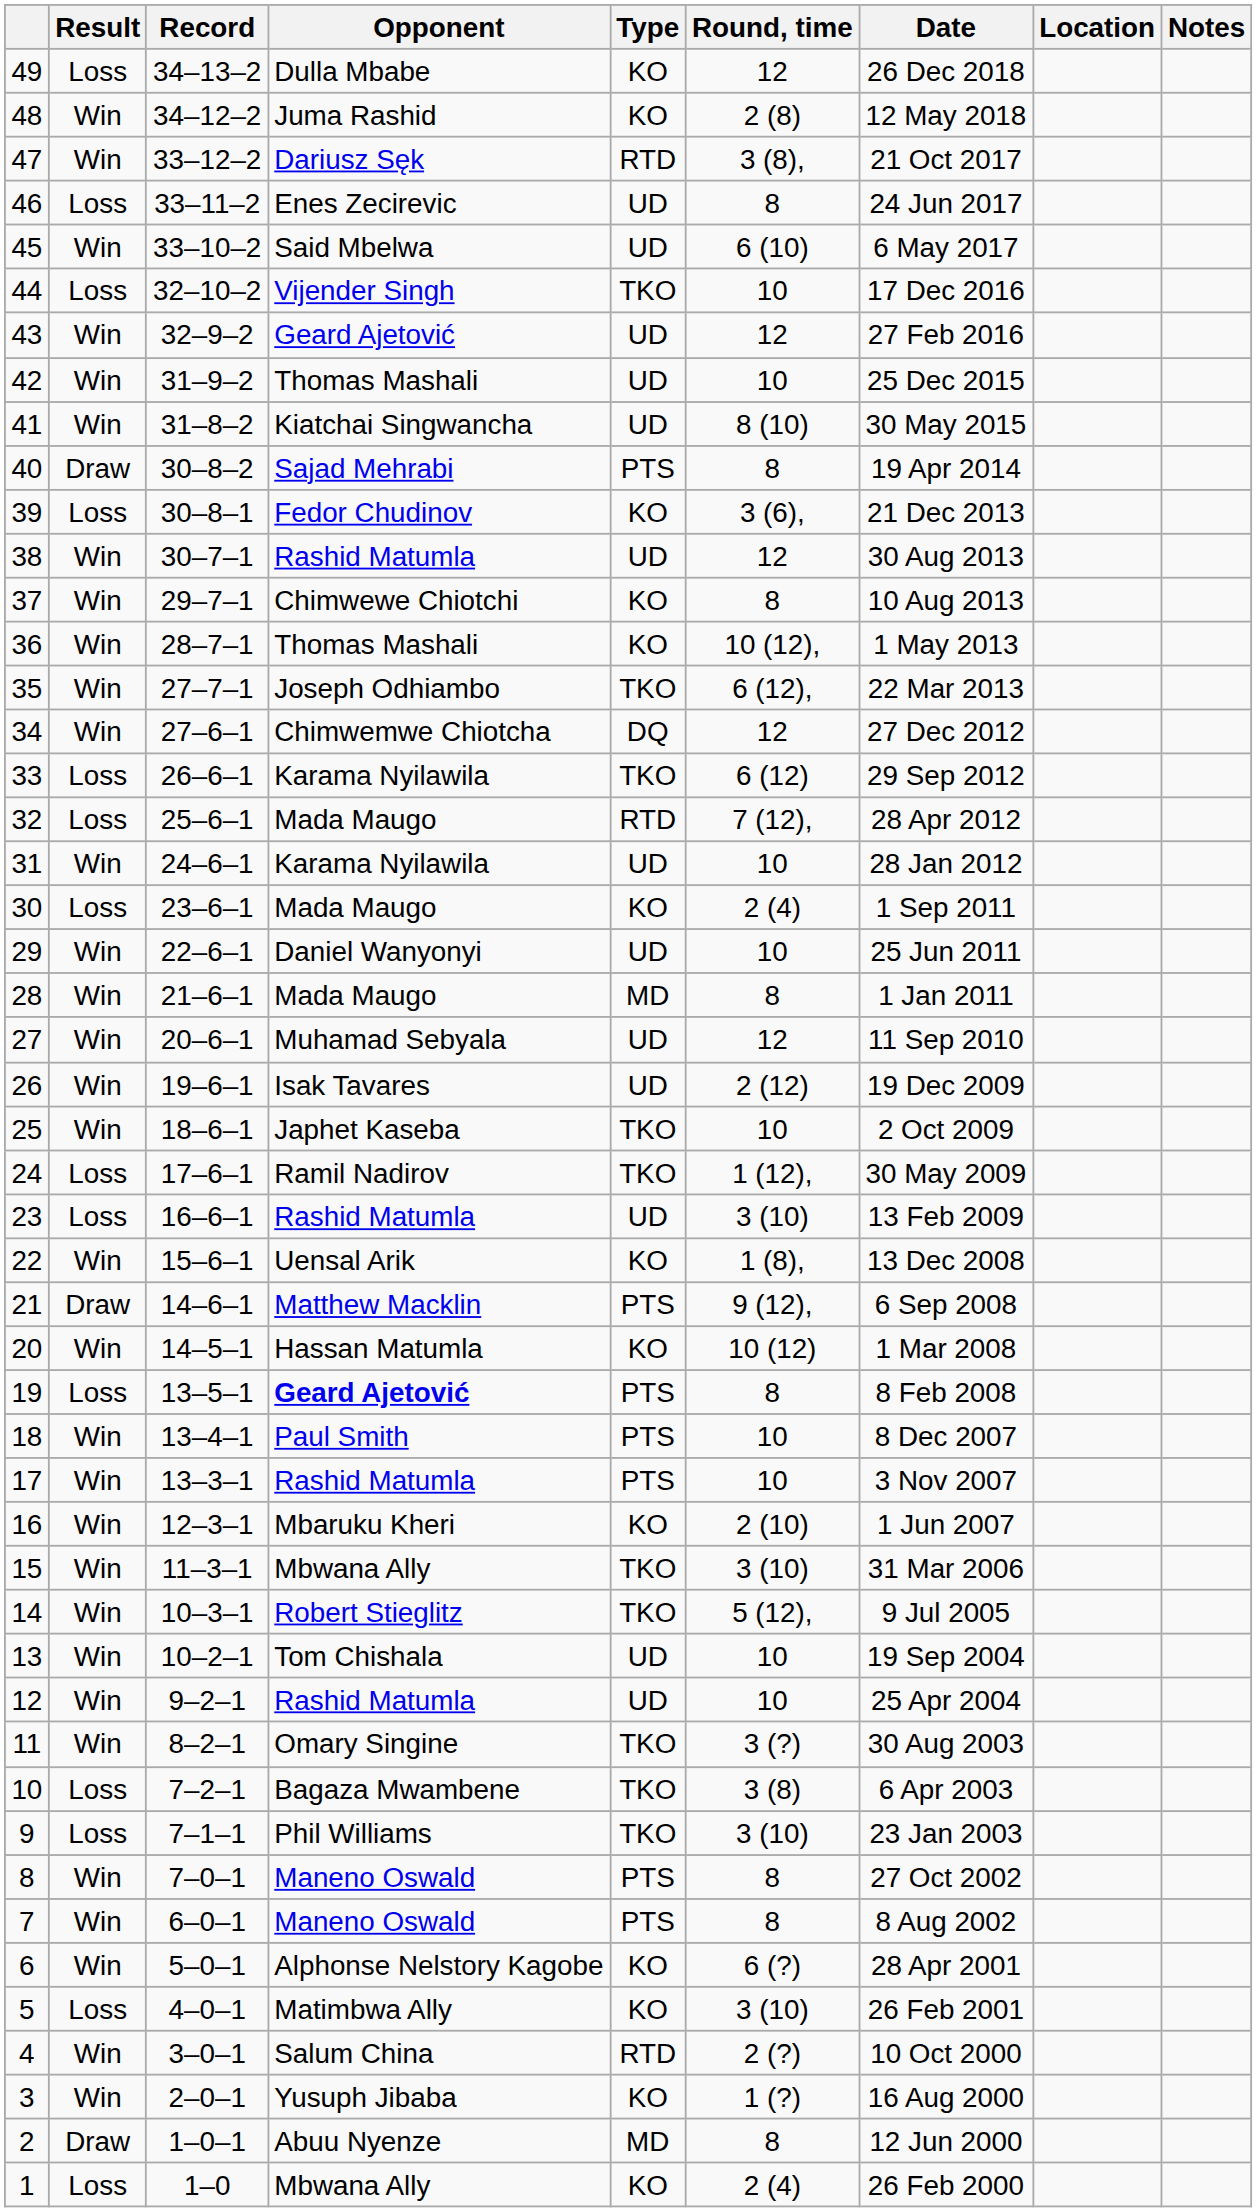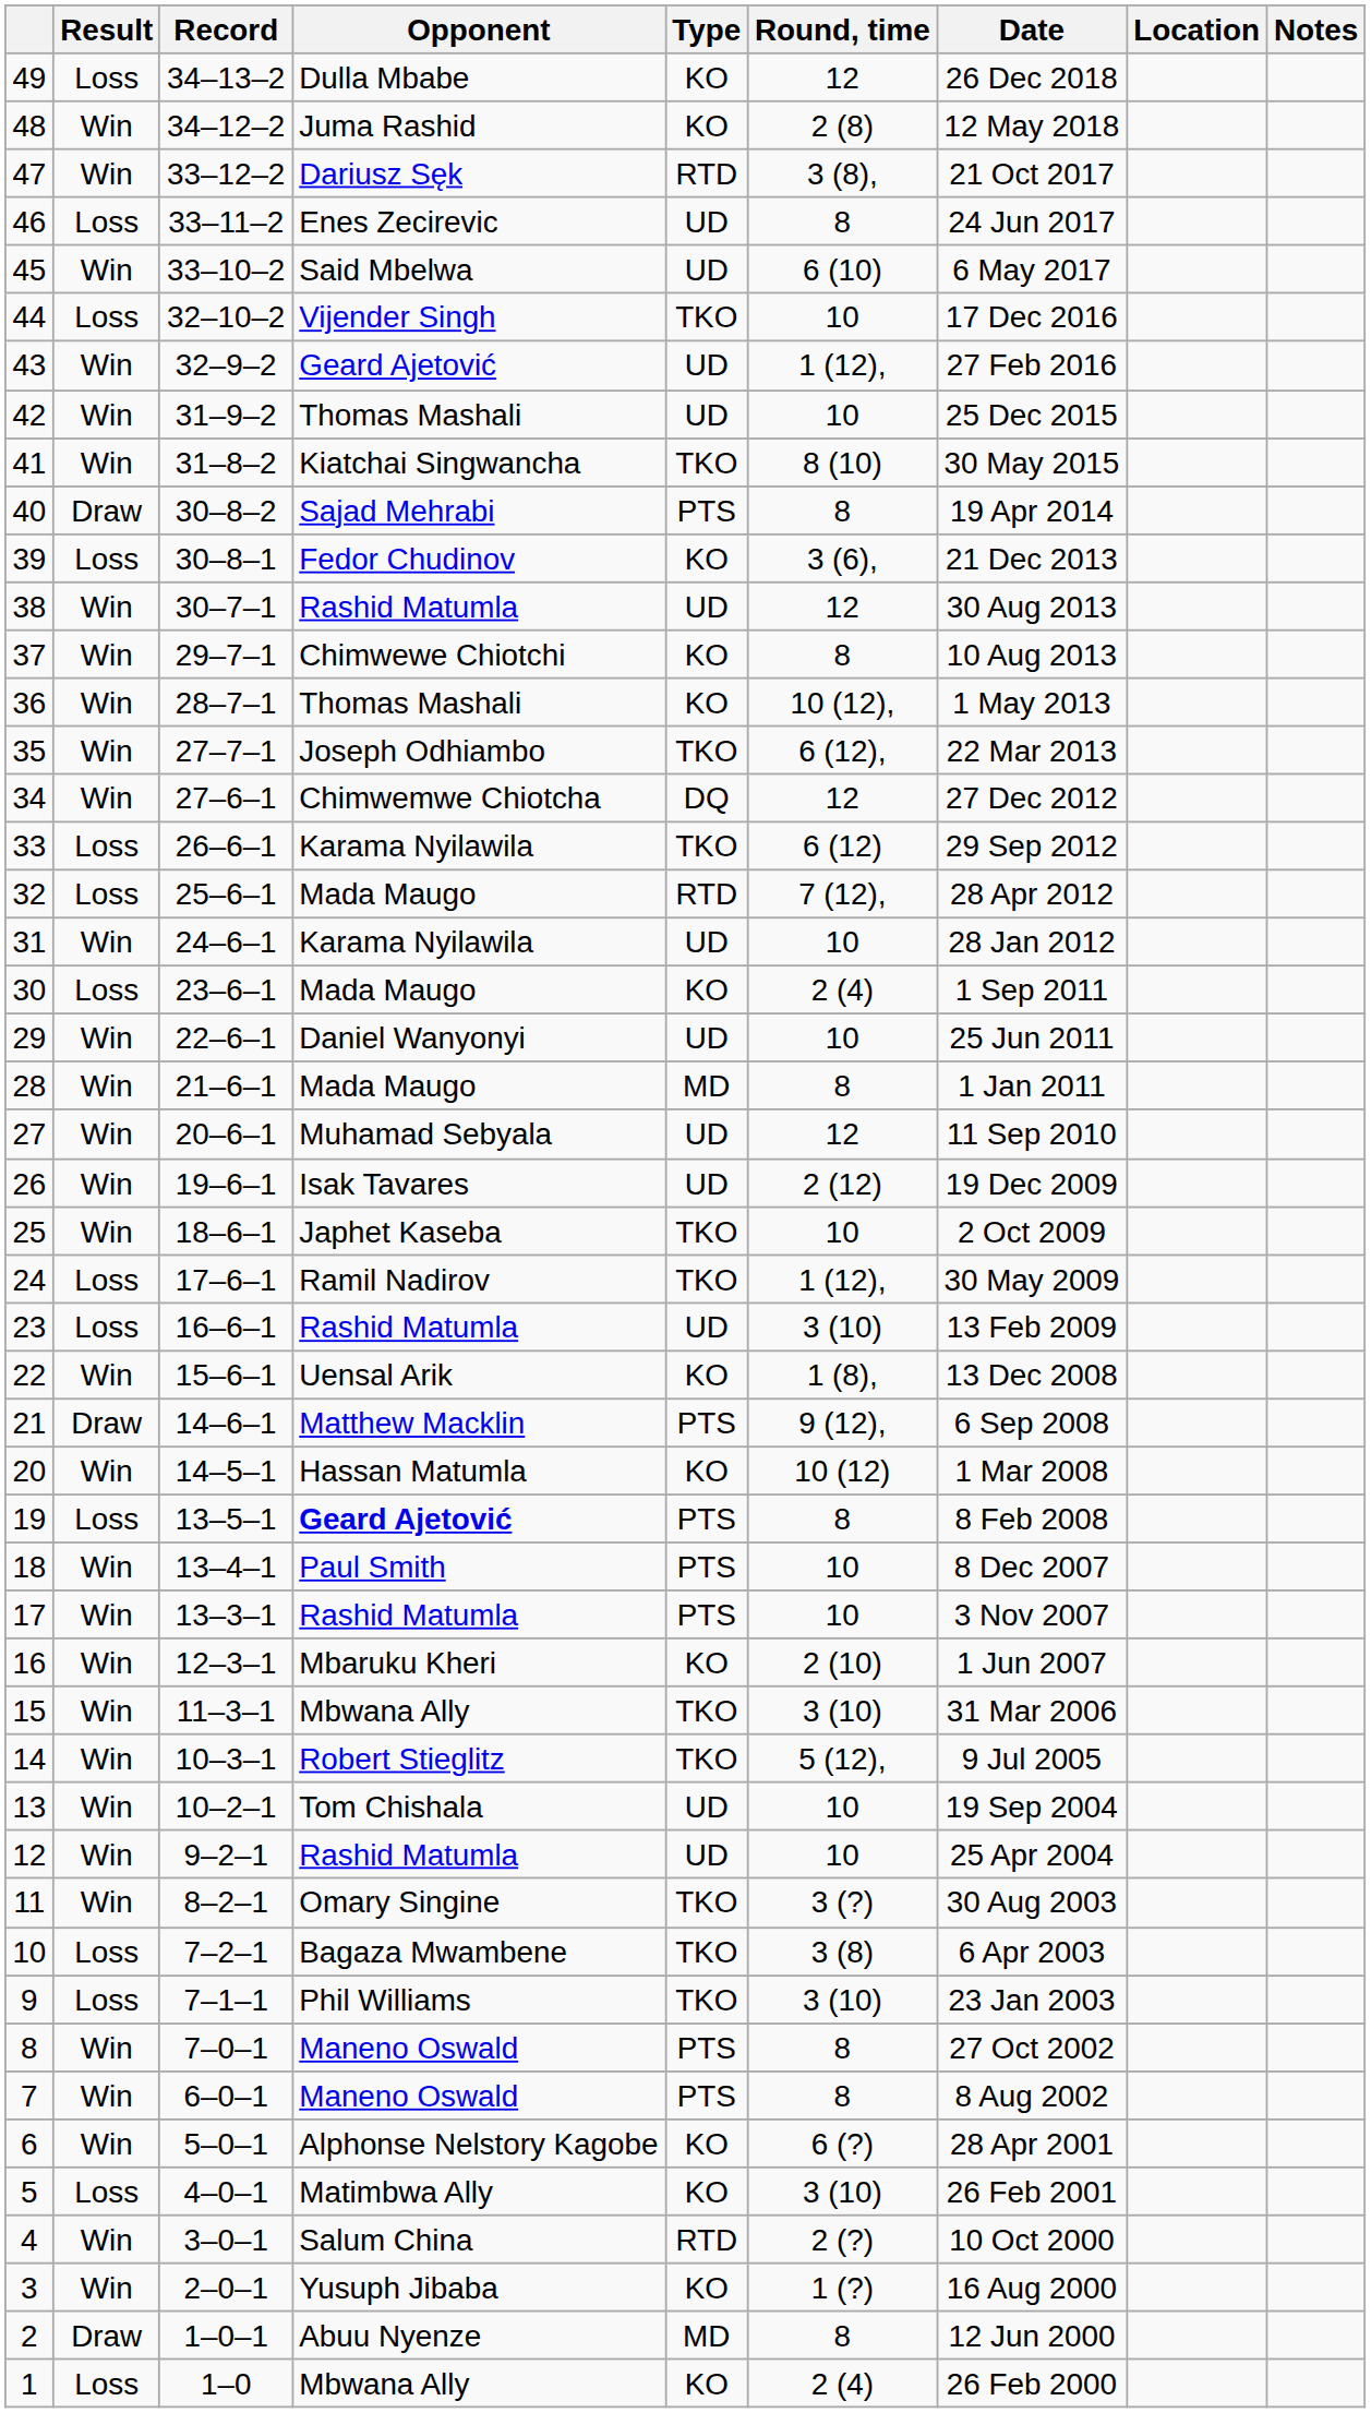43 | Round, time: 12 -> 1 (12),
41 | Type: UD -> TKO
